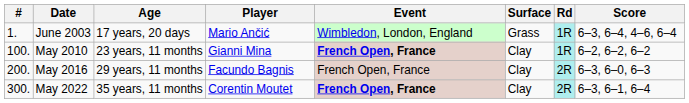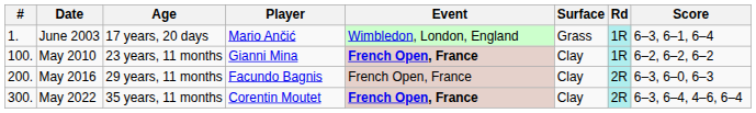June 2003 | Score: 6–3, 6–4, 4–6, 6–4 -> 6–3, 6–1, 6–4
May 2022 | Score: 6–3, 6–1, 6–4 -> 6–3, 6–4, 4–6, 6–4
